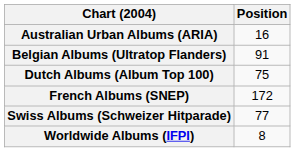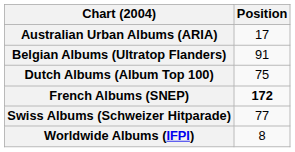Australian Urban Albums (ARIA) | Position: 16 -> 17
French Albums (SNEP) | Position: normal -> bold
